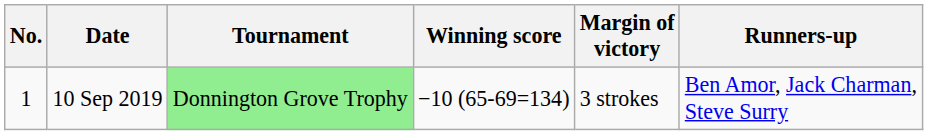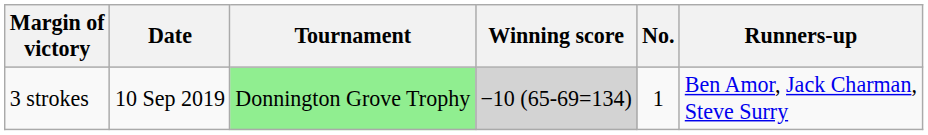columns swapped: No. <-> Margin of victory
10 Sep 2019 | Winning score: no background -> lightgrey background
